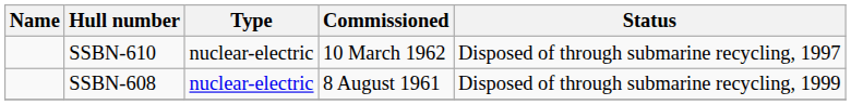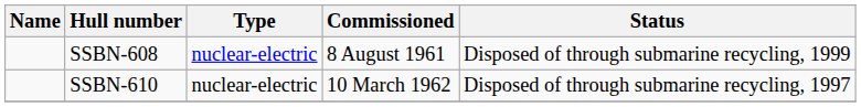rows swapped: SSBN-608 <-> SSBN-610
